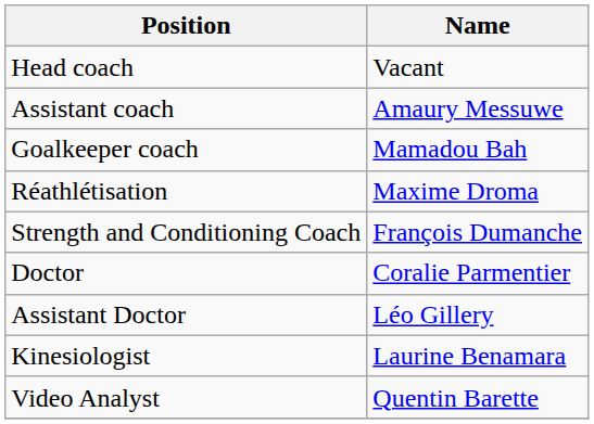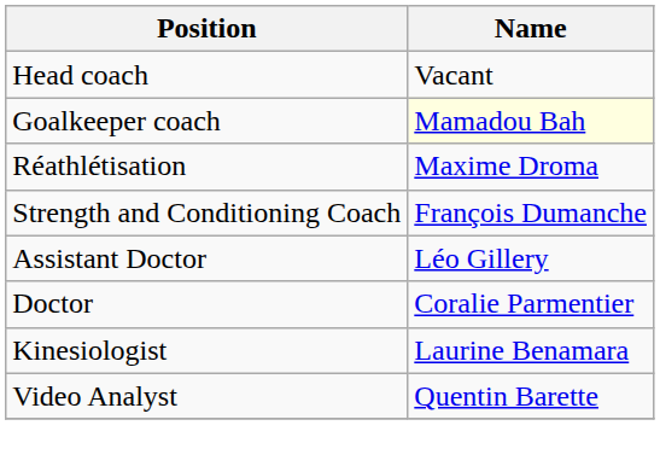- row: Assistant coach | Amaury Messuwe
Goalkeeper coach | Name: no background -> lightyellow background
rows swapped: Doctor <-> Assistant Doctor
